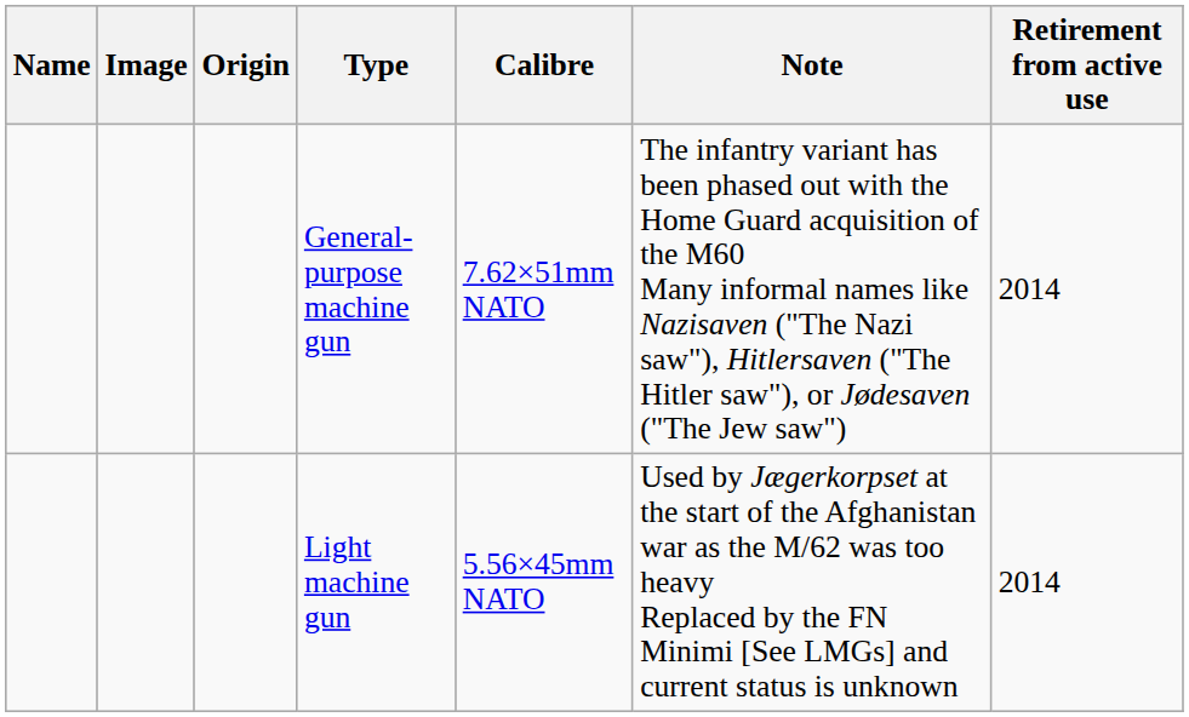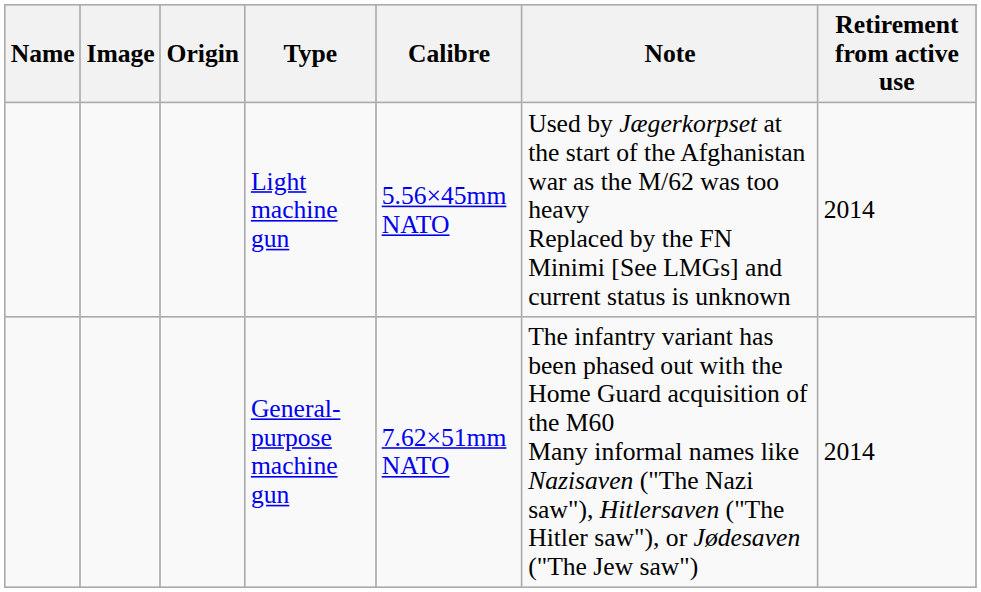rows swapped: Light machine gun <-> General-purpose machine gun
